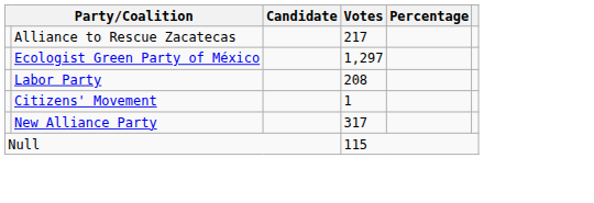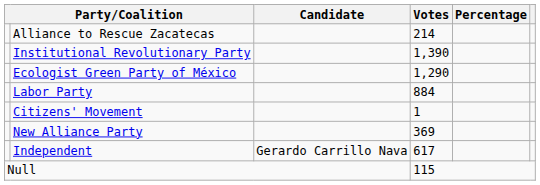Alliance to Rescue Zacatecas | Votes: 217 -> 214
+ row: Institutional Revolutionary Party | 1,390
Ecologist Green Party of México | Votes: 1,297 -> 1,290
Labor Party | Votes: 208 -> 884
New Alliance Party | Votes: 317 -> 369
+ row: Independent | Gerardo Carrillo Nava | 617
